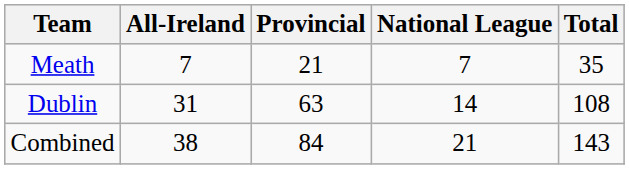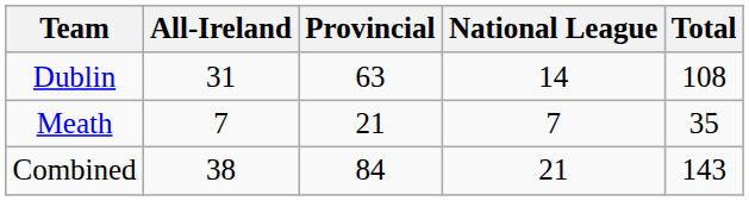rows swapped: Dublin <-> Meath
